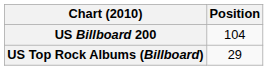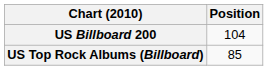US Top Rock Albums (Billboard) | Position: 29 -> 85
